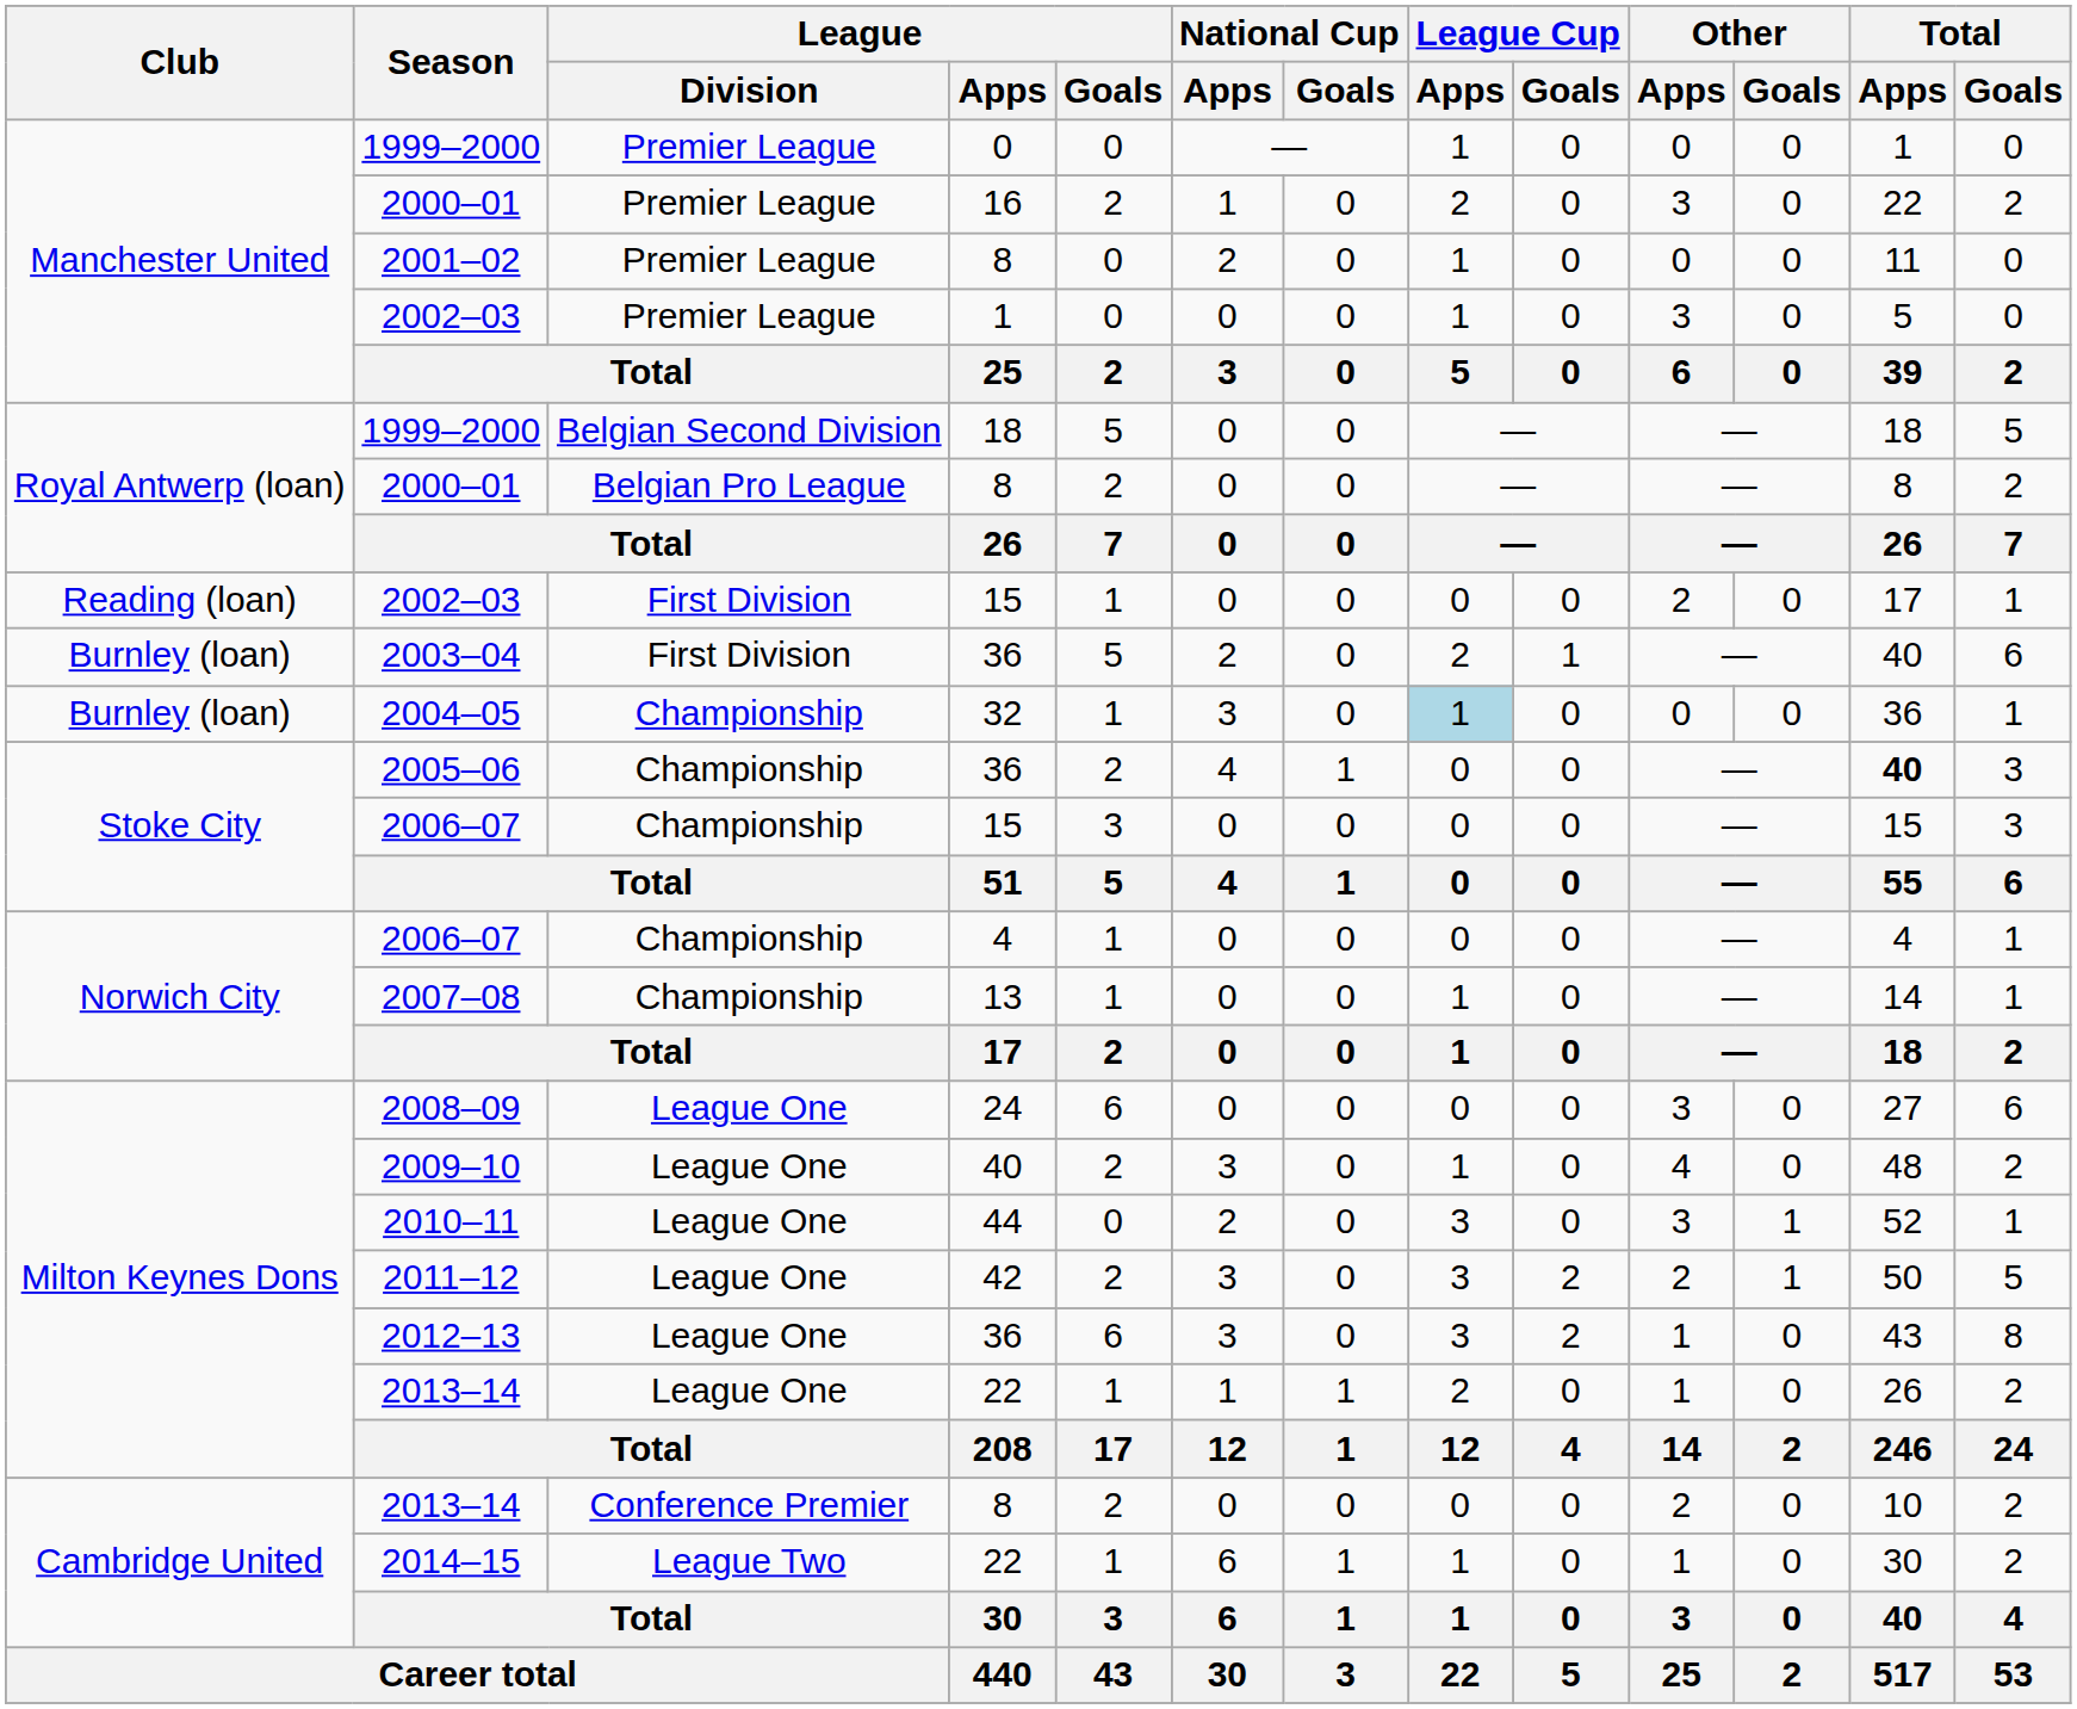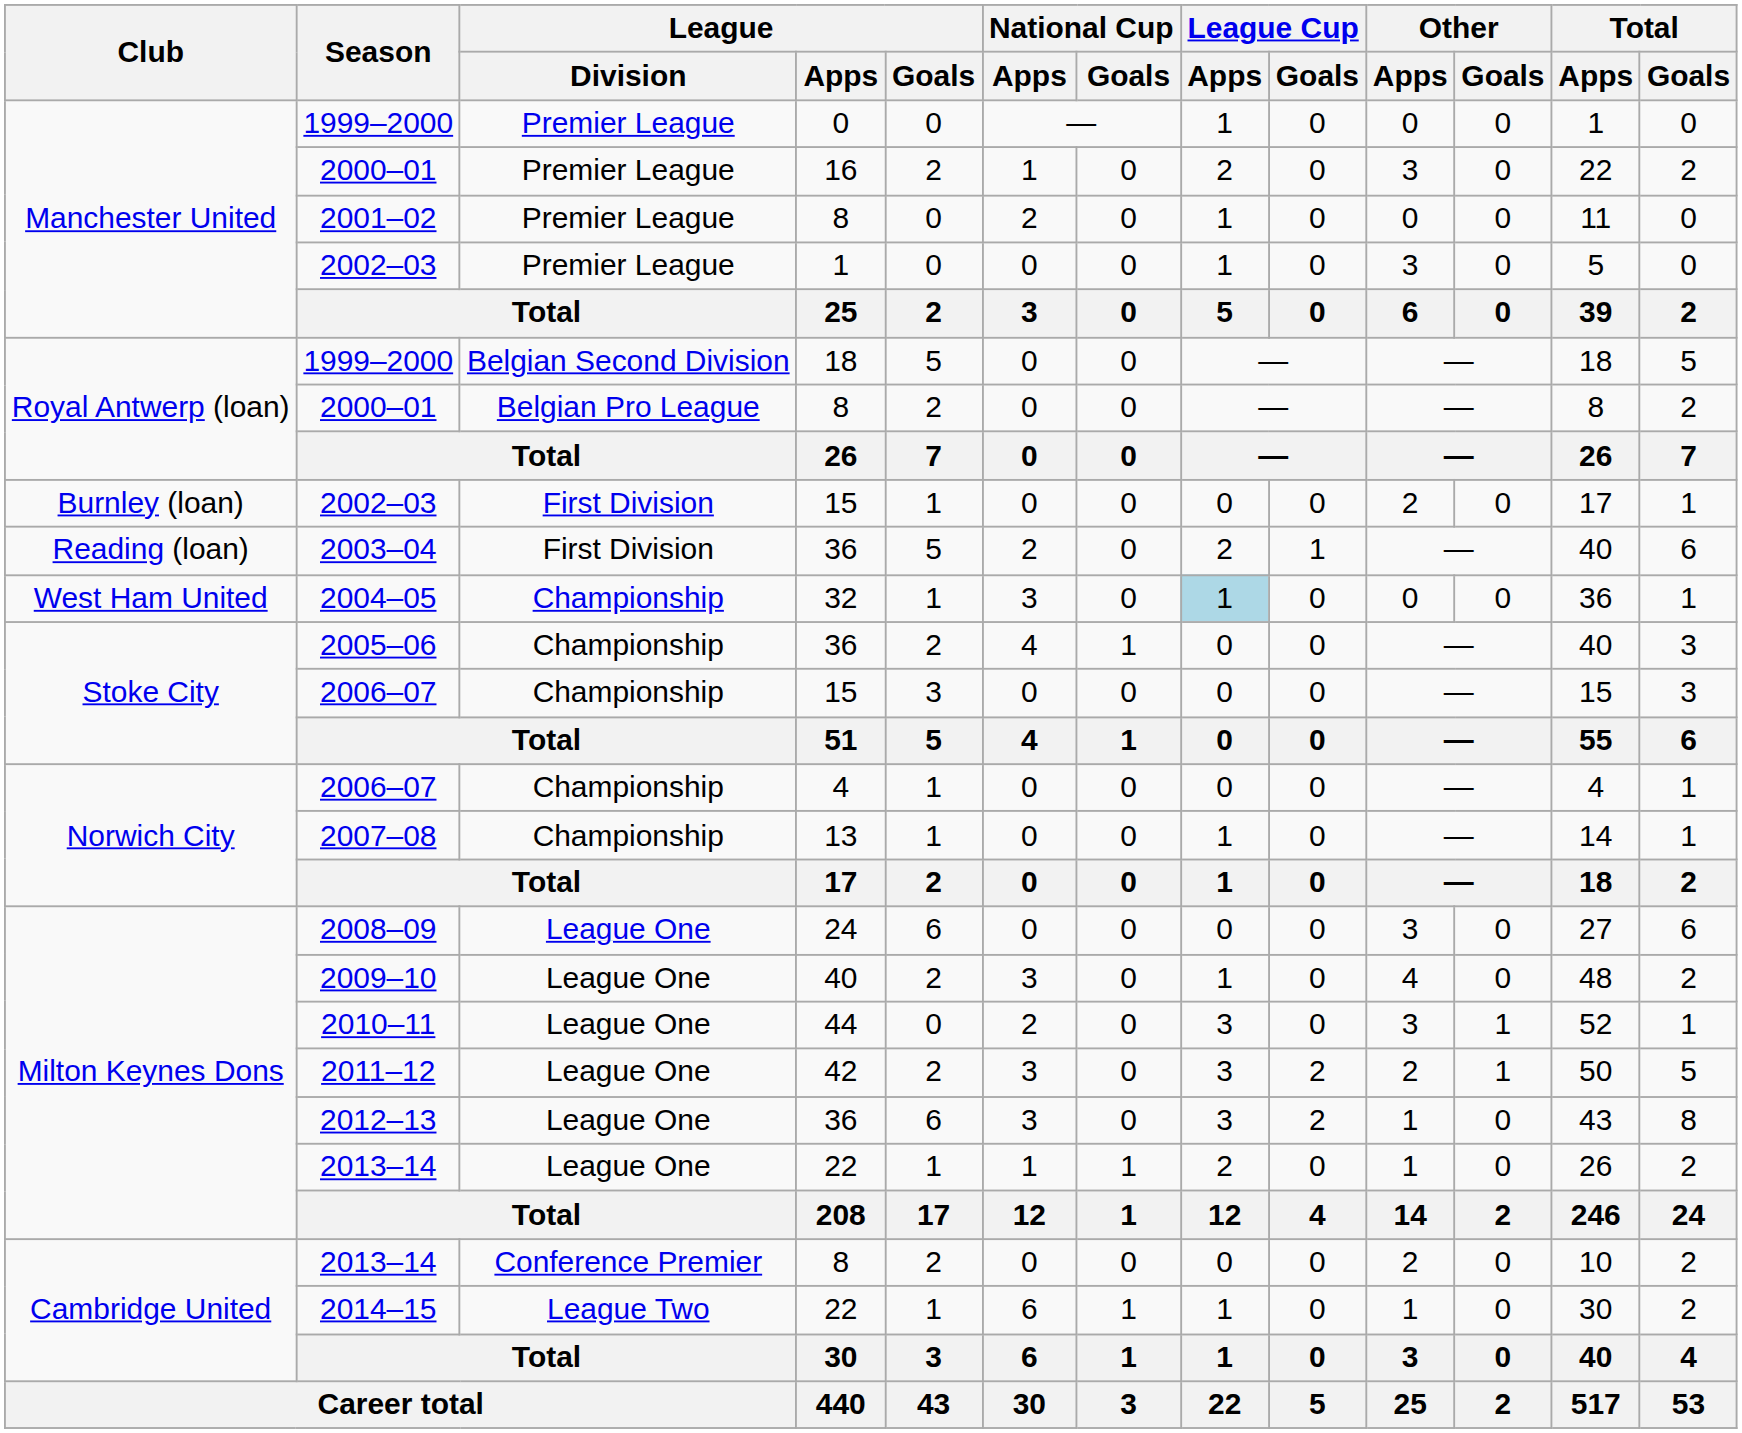2002–03 / 15 | Club: Reading (loan) -> Burnley (loan)
2003–04 | Club: Burnley (loan) -> Reading (loan)
2004–05 | Club: Burnley (loan) -> West Ham United
2005–06 | Total / Apps: bold -> normal
